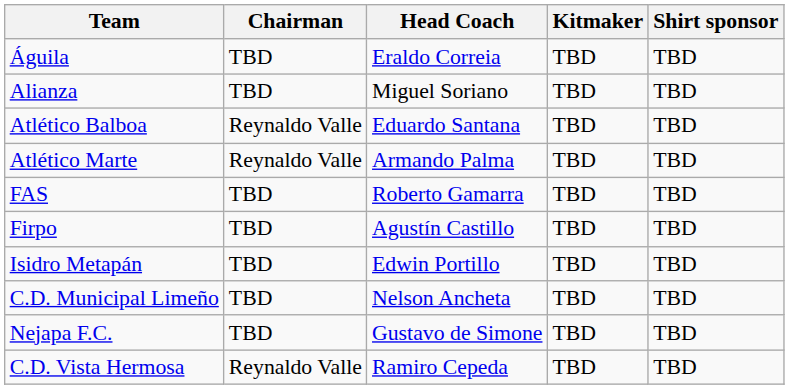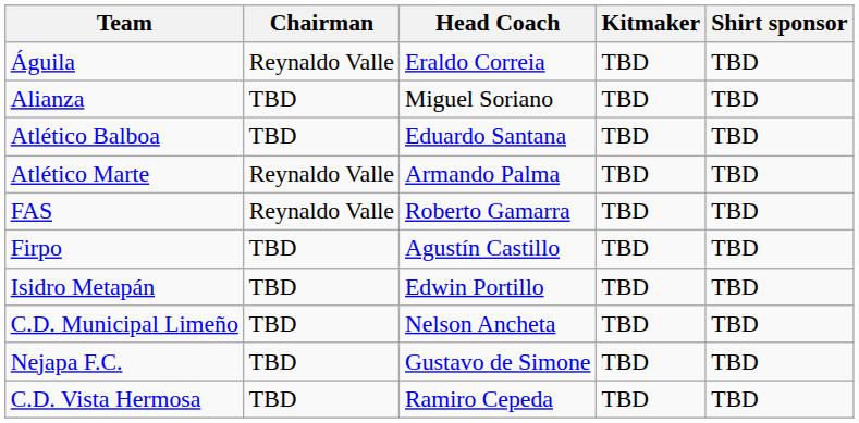Águila | Chairman: TBD -> Reynaldo Valle
Atlético Balboa | Chairman: Reynaldo Valle -> TBD
FAS | Chairman: TBD -> Reynaldo Valle
C.D. Vista Hermosa | Chairman: Reynaldo Valle -> TBD
